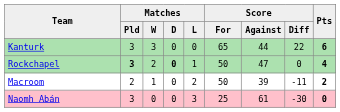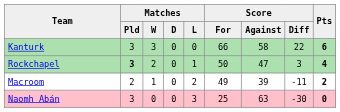Kanturk | Score / For: 65 -> 66
Kanturk | Score / Against: 44 -> 58
Rockchapel | Matches / D: bold -> normal
Rockchapel | Score / Diff: 0 -> 3
Macroom | Score / For: 50 -> 49
Naomh Abán | Score / Against: 61 -> 63
